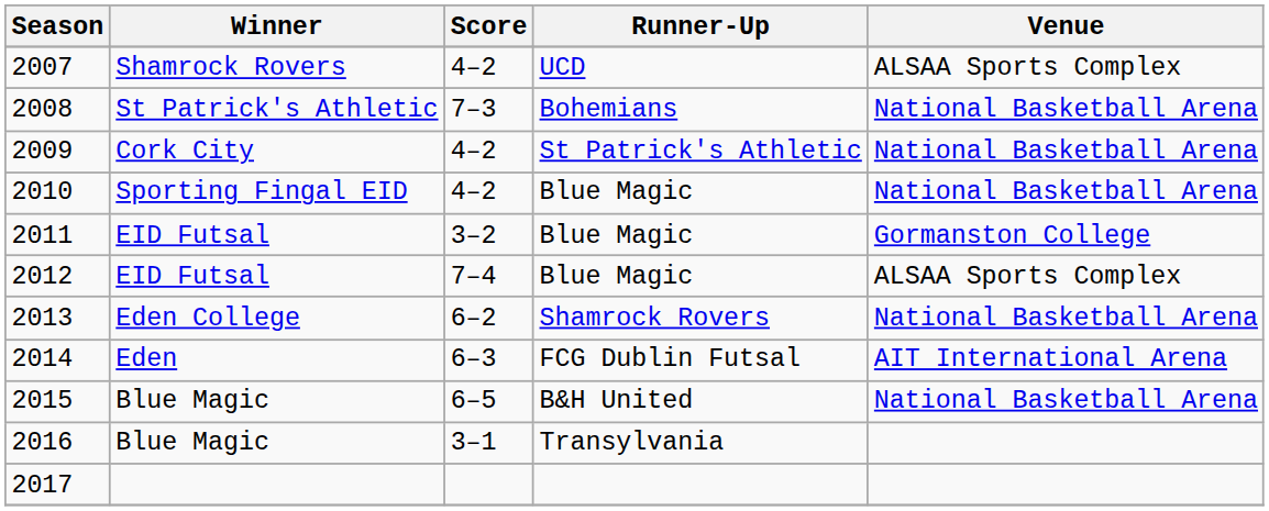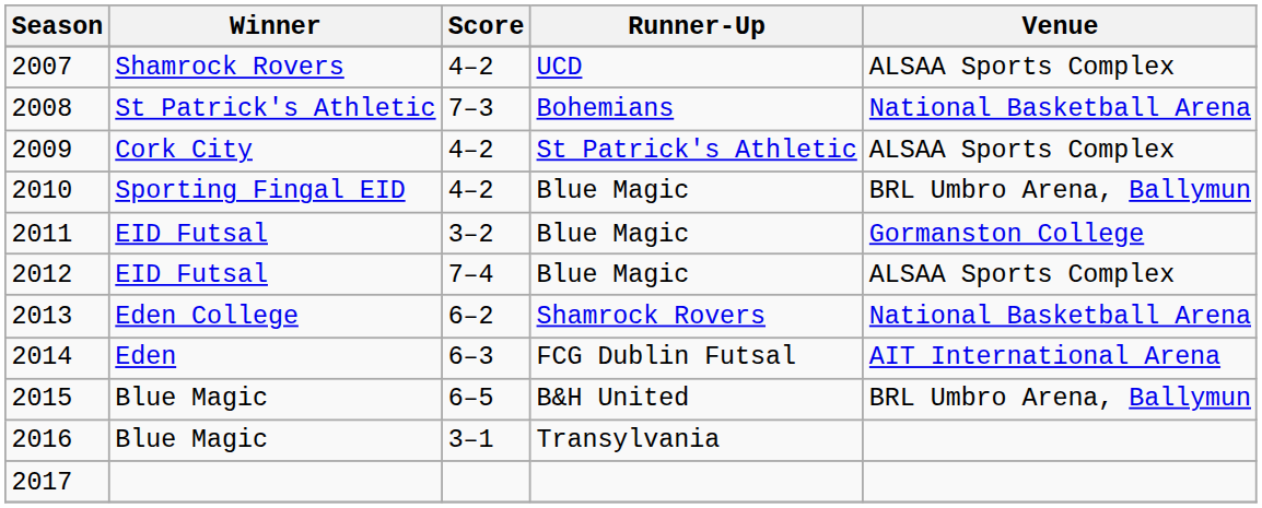2009 | Venue: National Basketball Arena -> ALSAA Sports Complex
2010 | Venue: National Basketball Arena -> BRL Umbro Arena, Ballymun
2015 | Venue: National Basketball Arena -> BRL Umbro Arena, Ballymun
